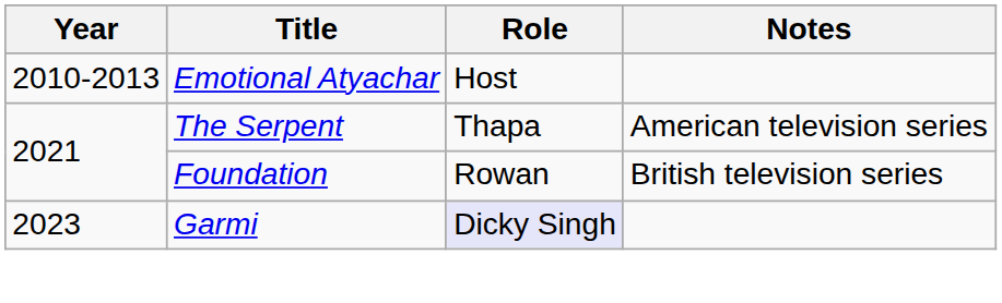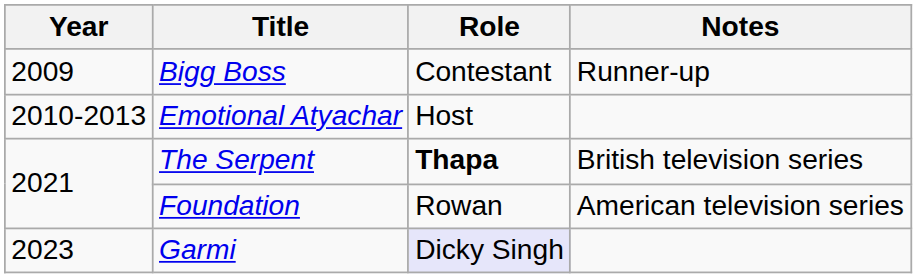+ row: 2009 | Bigg Boss | Contestant | Runner-up
The Serpent | Role: normal -> bold
The Serpent | Notes: American television series -> British television series
Foundation | Notes: British television series -> American television series
